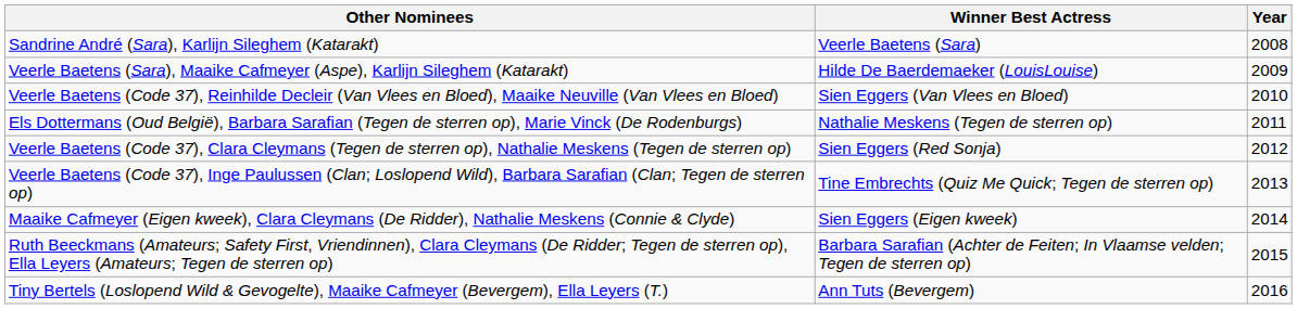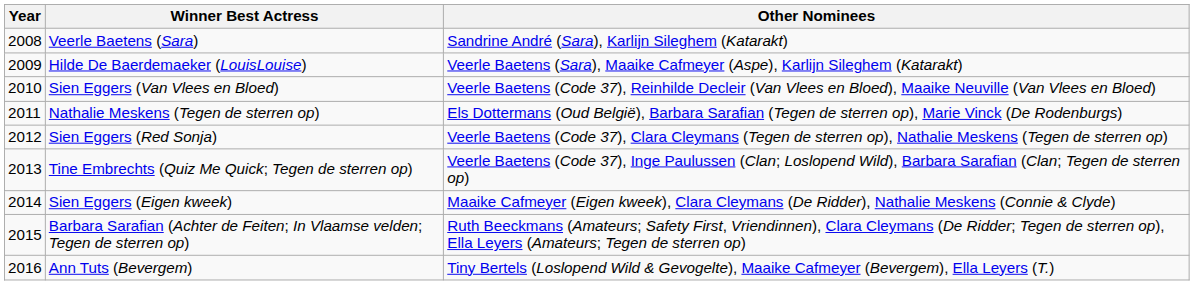columns swapped: Year <-> Other Nominees
